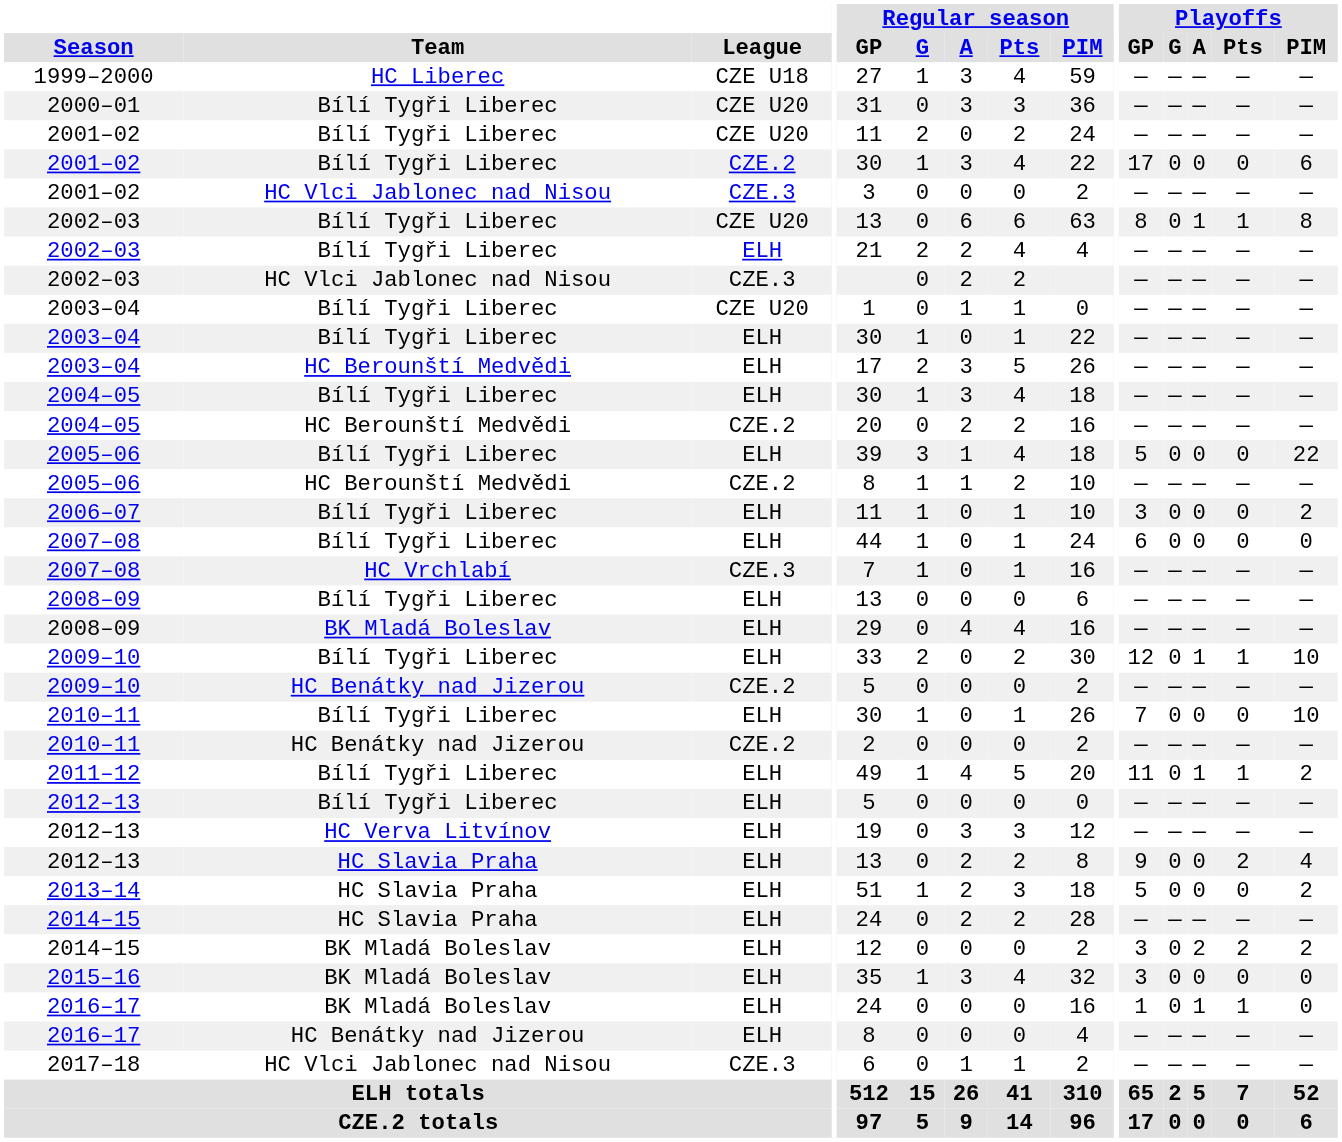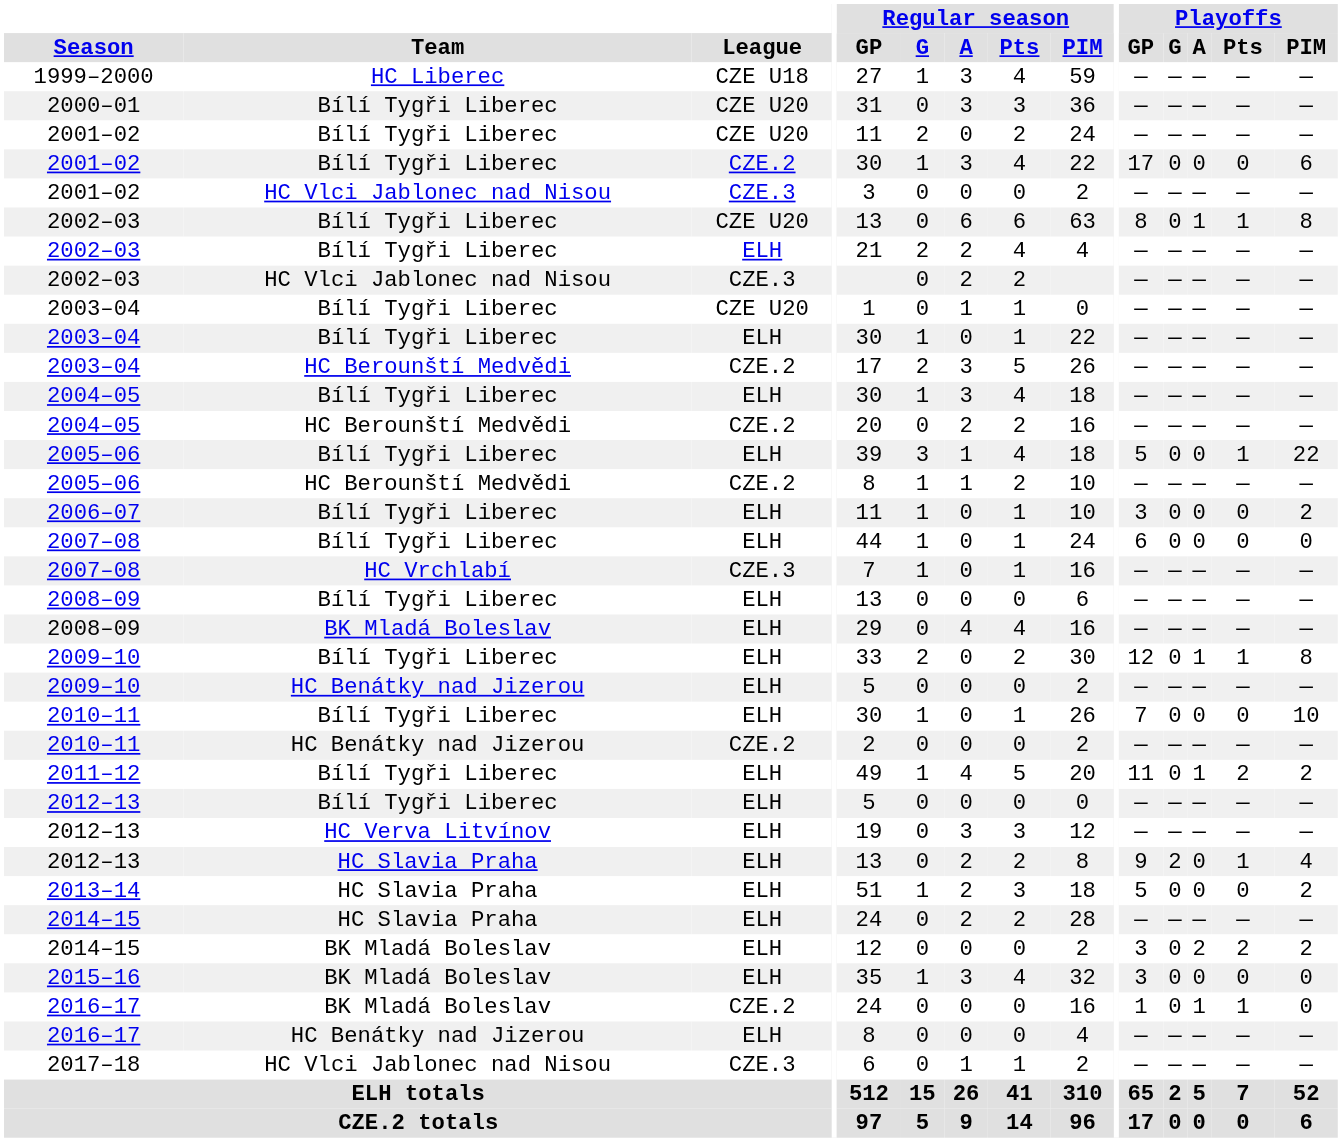2003–04 / HC Berounští Medvědi | League: ELH -> CZE.2
2005–06 / Bílí Tygři Liberec | Playoffs / Pts: 0 -> 1
2009–10 / Bílí Tygři Liberec | Playoffs / PIM: 10 -> 8
2009–10 / HC Benátky nad Jizerou | League: CZE.2 -> ELH
2011–12 | Playoffs / Pts: 1 -> 2
2012–13 / HC Slavia Praha | Playoffs / G: 0 -> 2
2012–13 / HC Slavia Praha | Playoffs / Pts: 2 -> 1
2016–17 / BK Mladá Boleslav | League: ELH -> CZE.2
